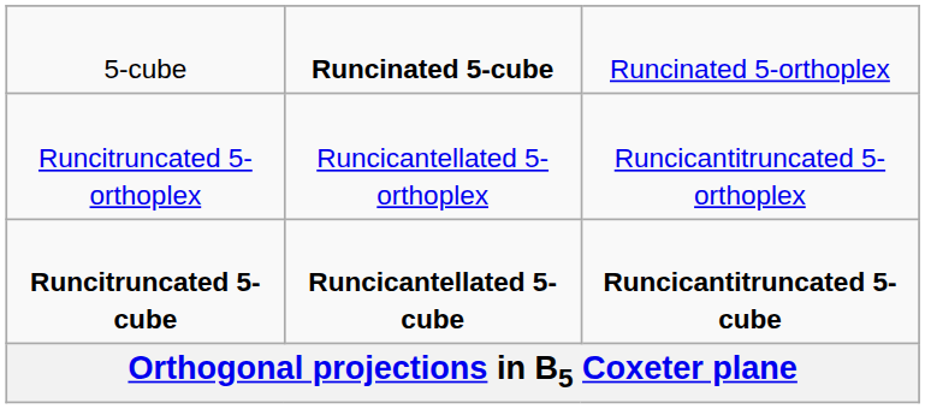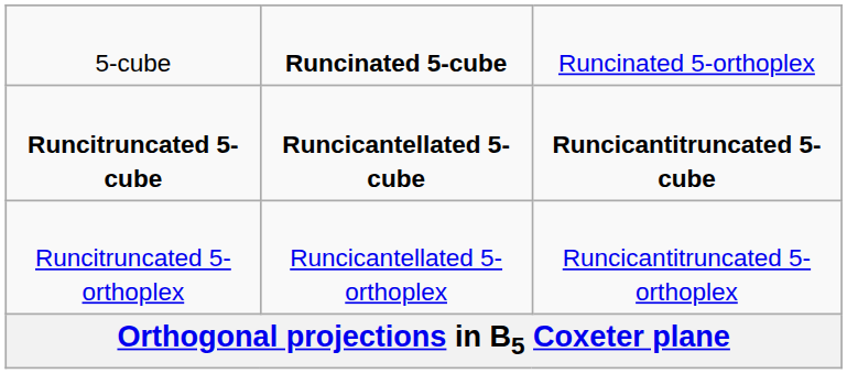rows swapped: Runcitruncated 5-cube <-> Runcitruncated 5-orthoplex
